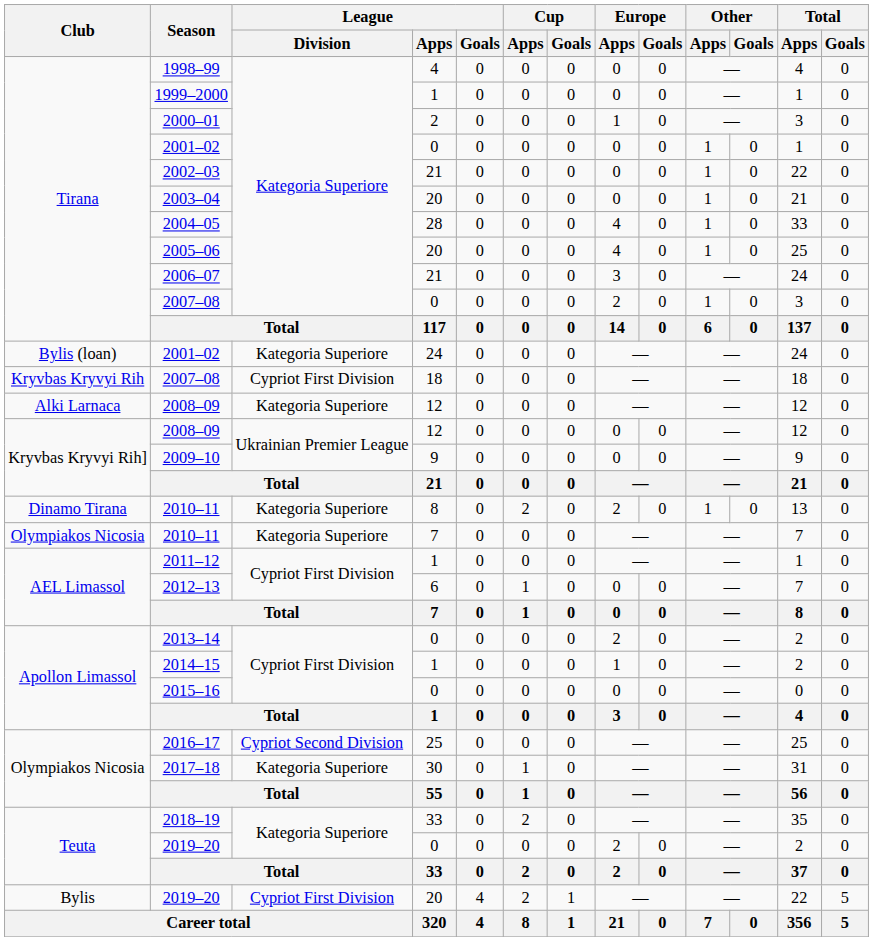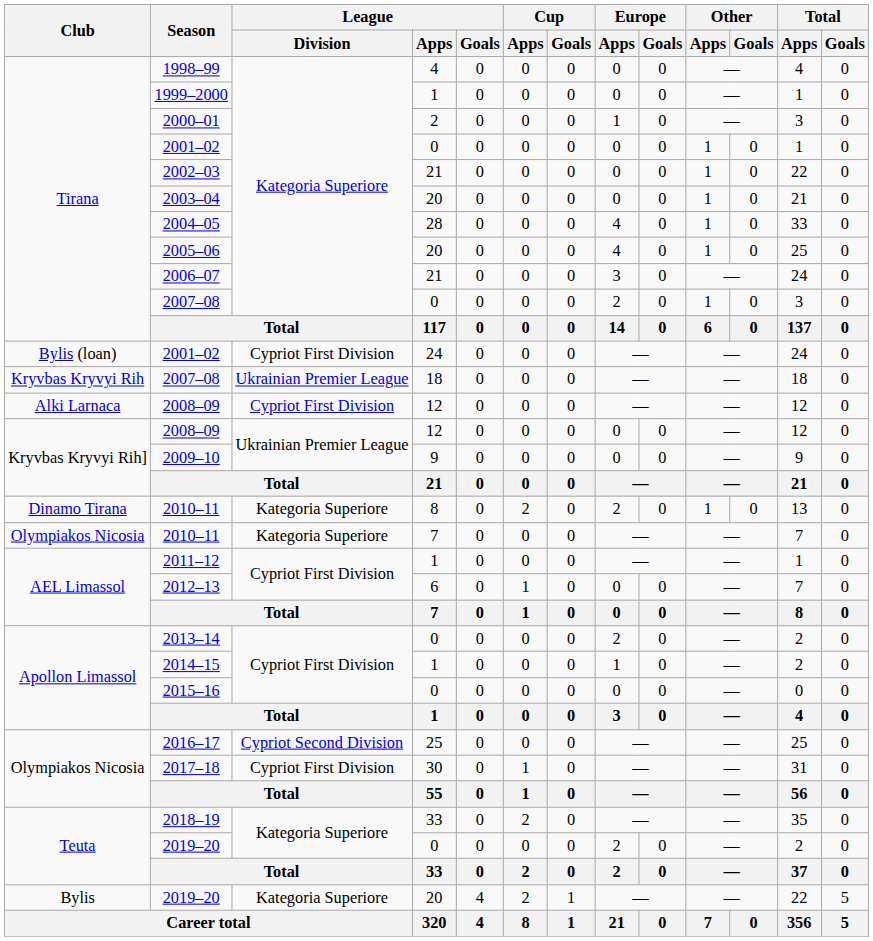Bylis (loan) / 2001–02 | League / Division: Kategoria Superiore -> Cypriot First Division
Kryvbas Kryvyi Rih / 2007–08 | League / Division: Cypriot First Division -> Ukrainian Premier League
Alki Larnaca / 2008–09 | League / Division: Kategoria Superiore -> Cypriot First Division
2017–18 | League / Division: Kategoria Superiore -> Cypriot First Division
Bylis / 2019–20 | League / Division: Cypriot First Division -> Kategoria Superiore
